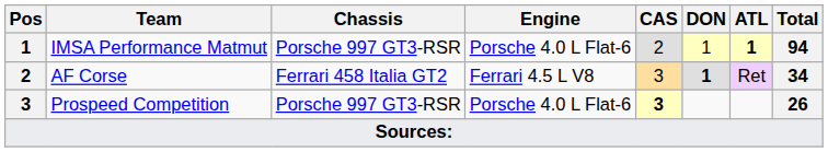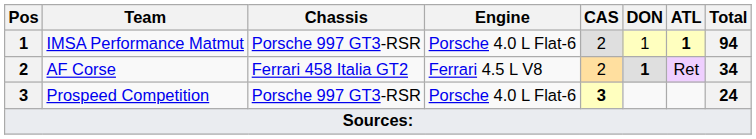AF Corse | CAS: 3 -> 2
Prospeed Competition | Total: 26 -> 24
